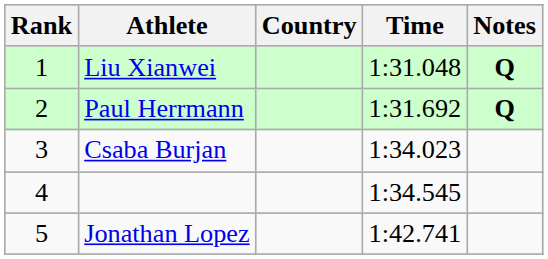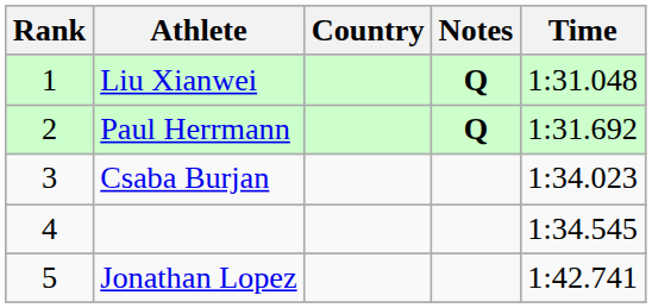columns swapped: Time <-> Notes
